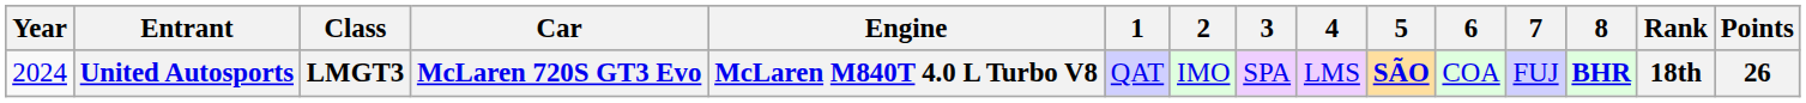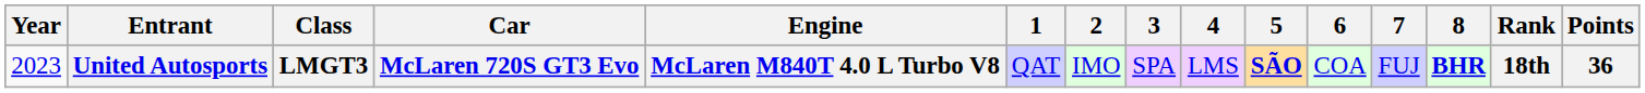United Autosports | Year: 2024 -> 2023
United Autosports | Points: 26 -> 36
